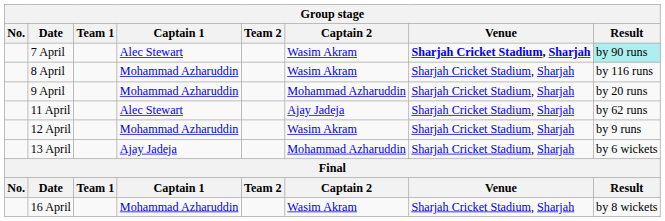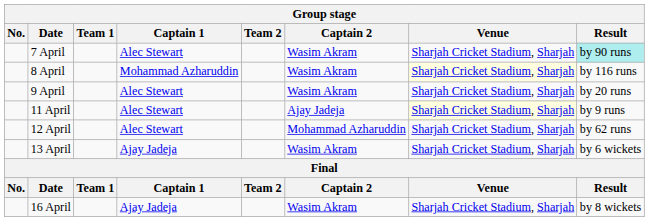7 April | Venue: bold -> normal
8 April | Venue: no background -> lightyellow background
9 April | Captain 1: Mohammad Azharuddin -> Alec Stewart
9 April | Captain 2: Mohammad Azharuddin -> Wasim Akram
11 April | Venue: no background -> lightyellow background
11 April | Result: by 62 runs -> by 9 runs
12 April | Captain 1: Mohammad Azharuddin -> Alec Stewart
12 April | Captain 2: Wasim Akram -> Mohammad Azharuddin
12 April | Result: by 9 runs -> by 62 runs
13 April | Captain 2: Mohammad Azharuddin -> Wasim Akram
16 April | Captain 1: Mohammad Azharuddin -> Ajay Jadeja
